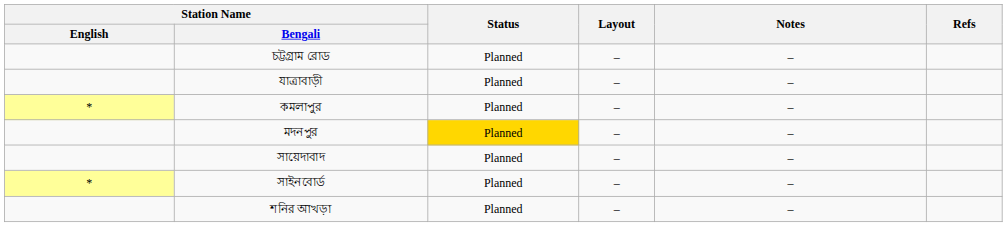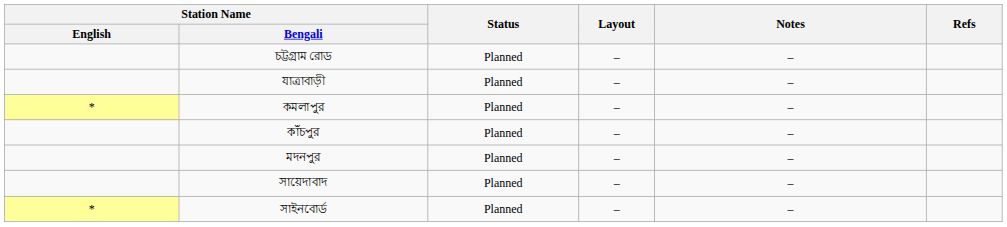+ row: কাঁচপুর | Planned | – | –
মদনপুর | Status: gold background -> no background
- row: শনির আখড়া | Planned | – | –
